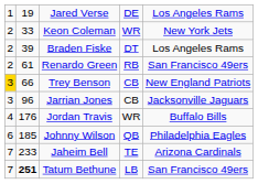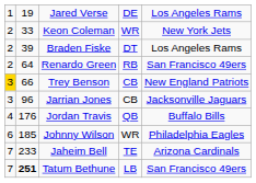Renardo Green | column 2: 61 -> 64
Jordan Travis | column 4: WR -> QB
Johnny Wilson | column 4: QB -> WR
